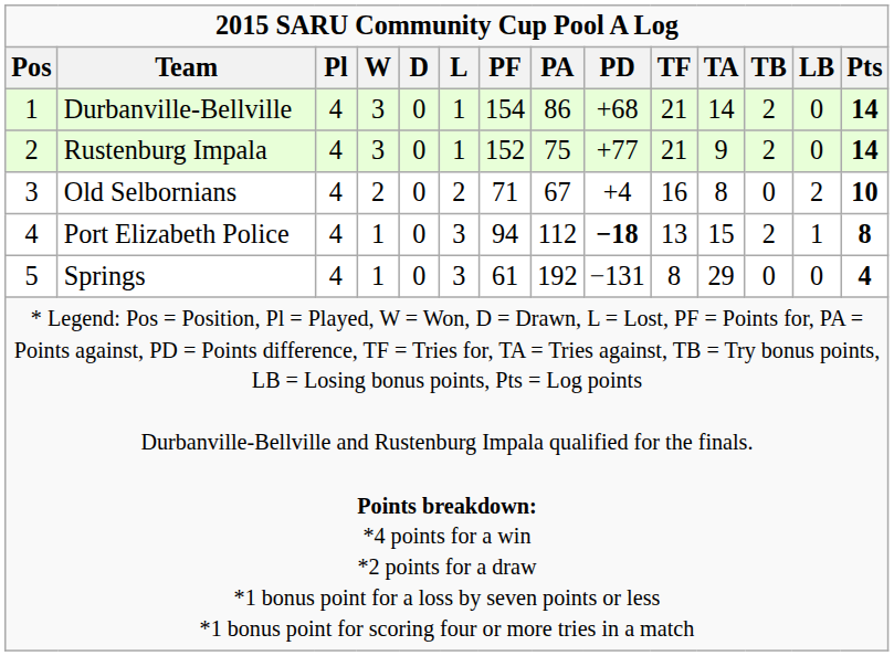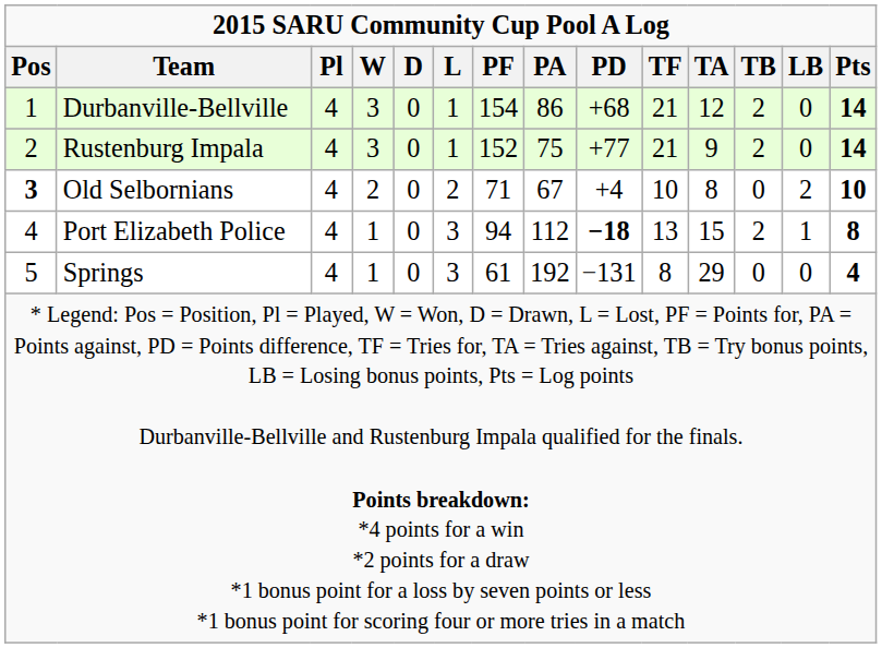Durbanville-Bellville | TA: 14 -> 12
Old Selbornians | Pos: normal -> bold
Old Selbornians | TF: 16 -> 10
